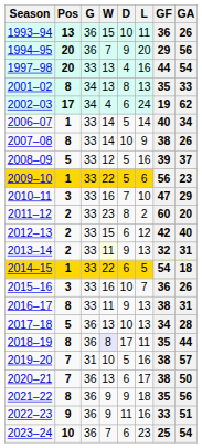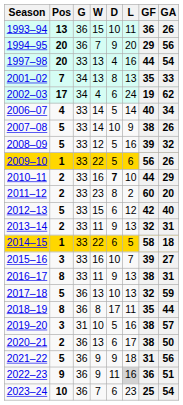2001–02 | Pos: 8 -> 7
2006–07 | Pos: 1 -> 4
2007–08 | Pos: 8 -> 5
2008–09 | GA: 37 -> 32
2009–10 | GA: 23 -> 26
2010–11 | Pos: 3 -> 2
2010–11 | D: normal -> bold
2010–11 | GF: 47 -> 44
2012–13 | Pos: 2 -> 5
2013–14 | W: lightyellow background -> no background
2014–15 | GF: 54 -> 58
2015–16 | GF: 36 -> 39
2015–16 | GA: 26 -> 27
2017–18 | GF: 34 -> 32
2017–18 | GA: 28 -> 59
2018–19 | W: lavender background -> no background
2019–20 | Pos: 7 -> 3
2020–21 | Pos: 7 -> 2
2021–22 | Pos: 8 -> 5
2021–22 | GF: 35 -> 31
2022–23 | L: no background -> lightgrey background
2022–23 | GF: 33 -> 36
